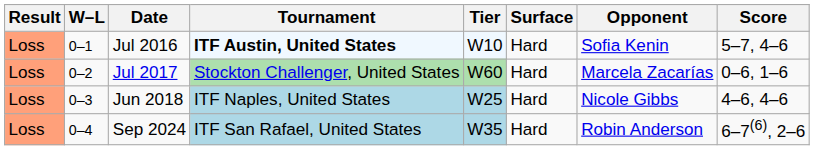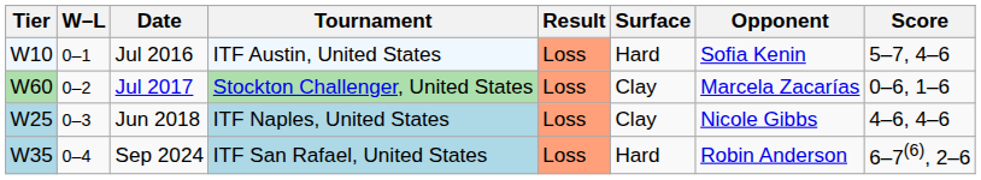columns swapped: Result <-> Tier
Jul 2016 | Tournament: bold -> normal
Jul 2017 | Surface: Hard -> Clay
Jun 2018 | Surface: Hard -> Clay
